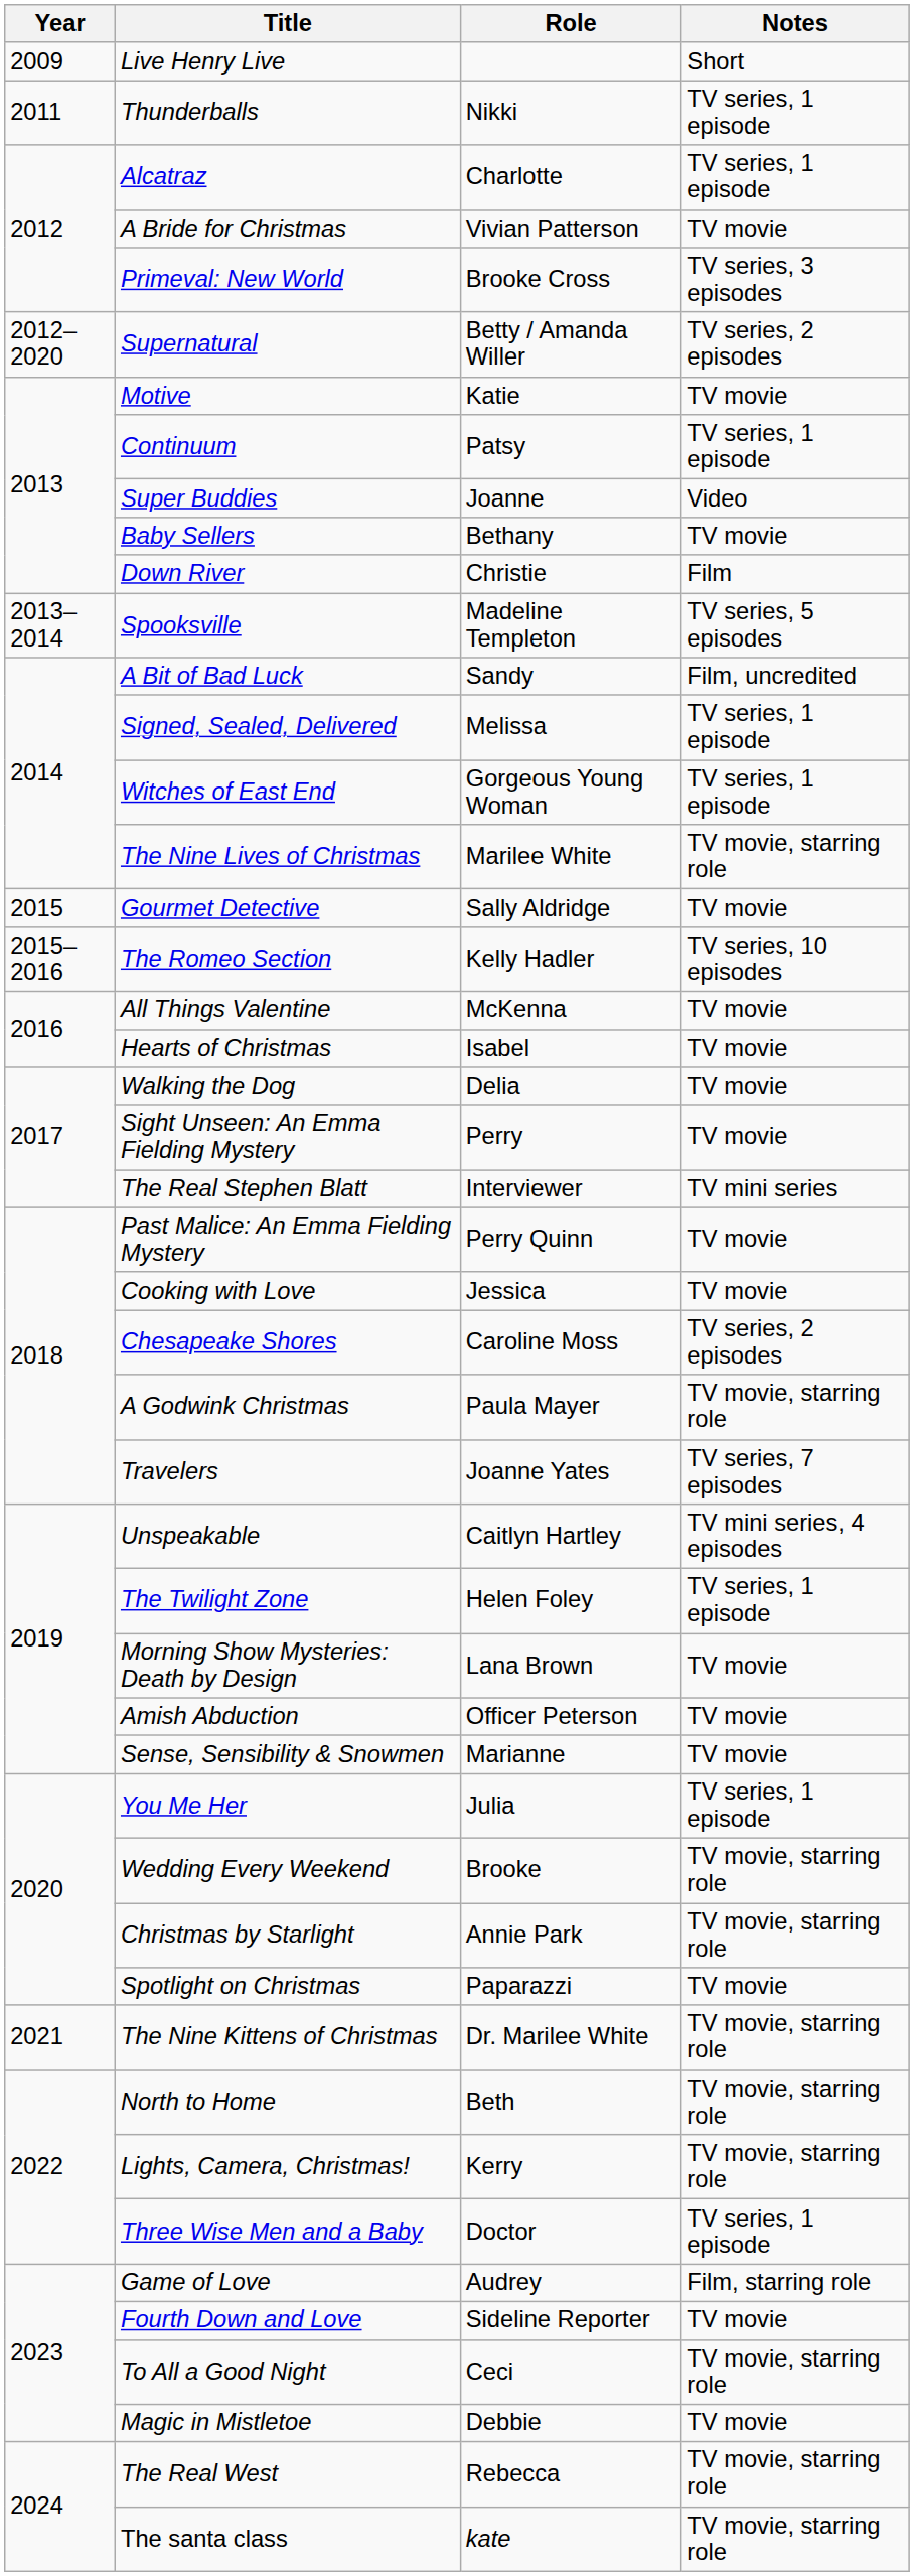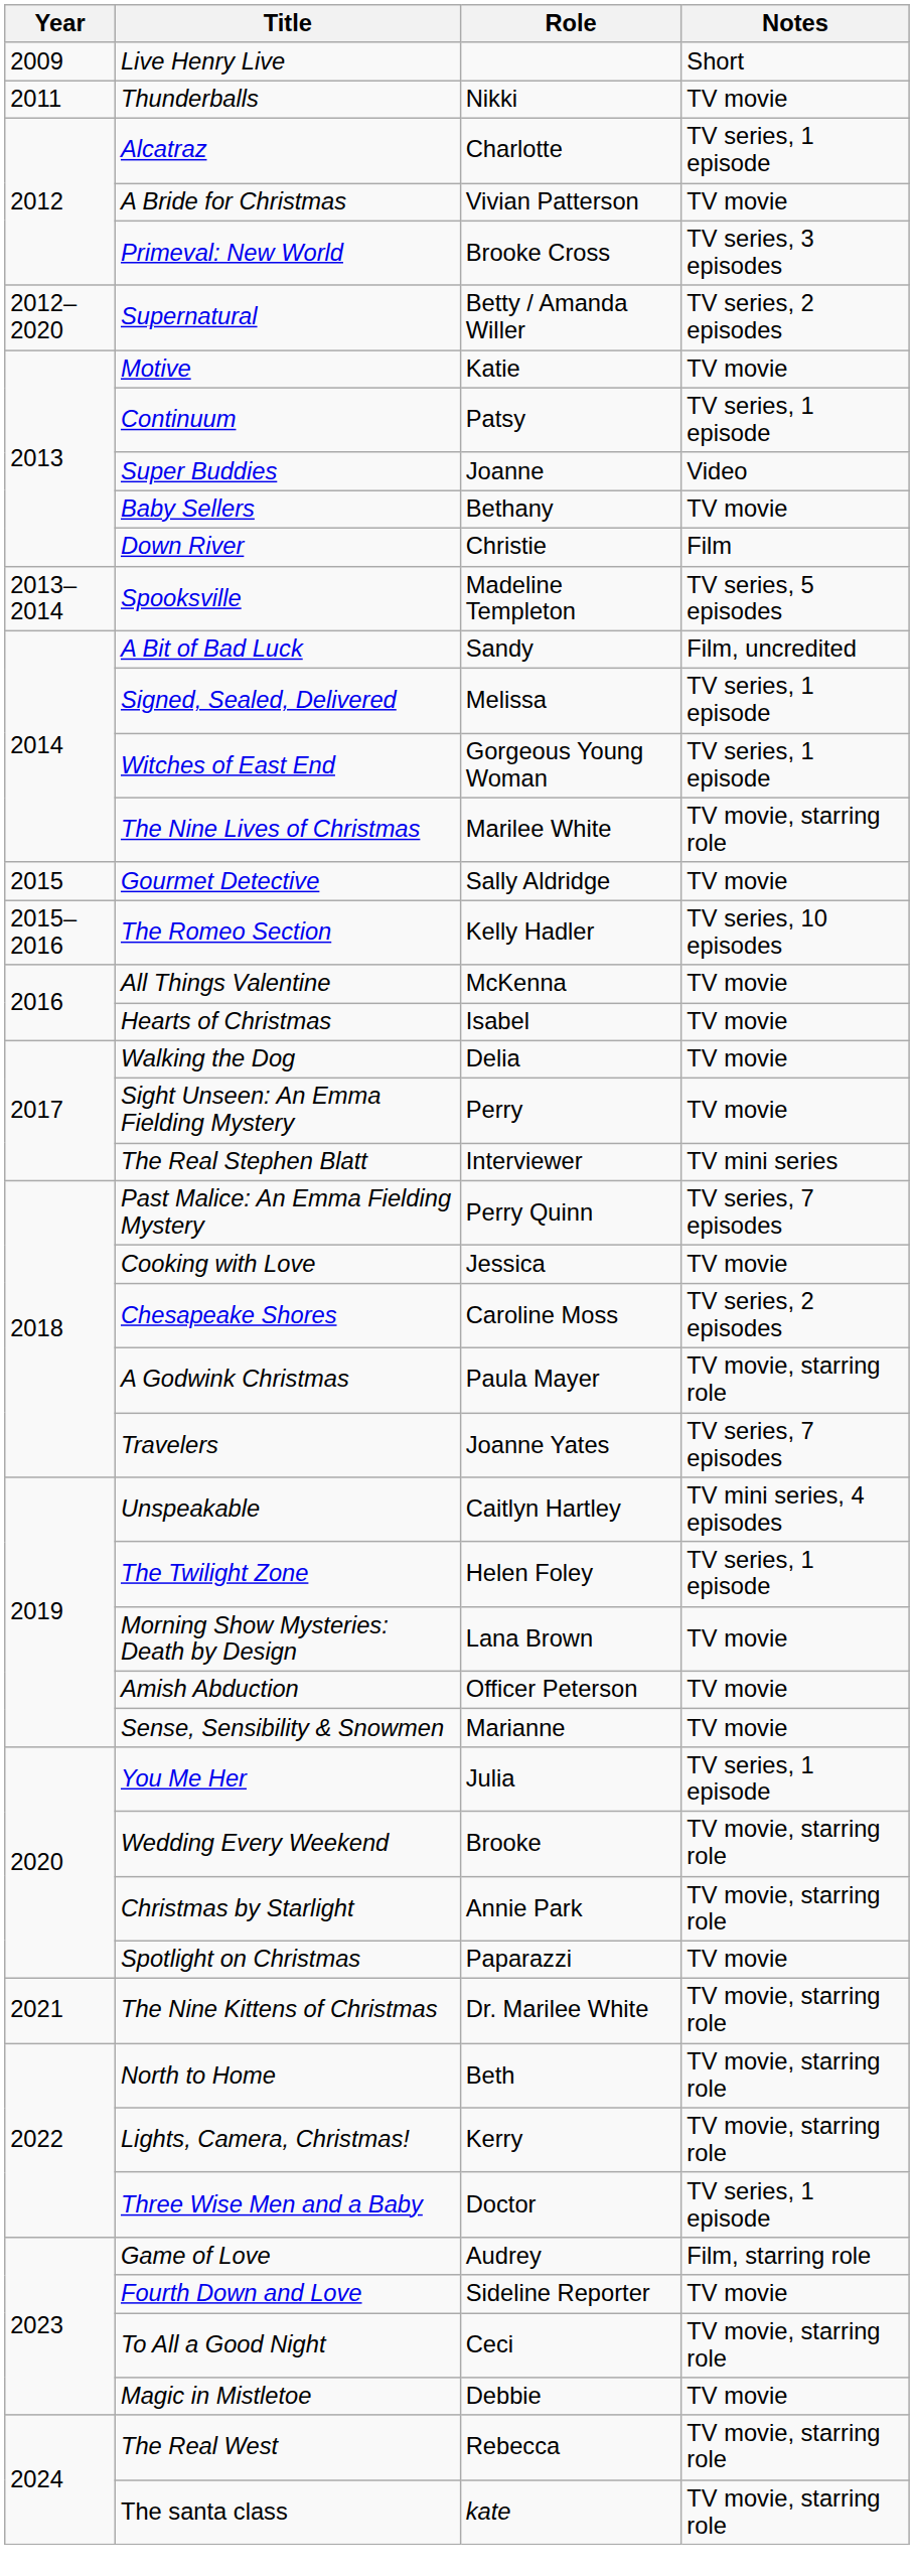Thunderballs | Notes: TV series, 1 episode -> TV movie
Past Malice: An Emma Fielding Mystery | Notes: TV movie -> TV series, 7 episodes
